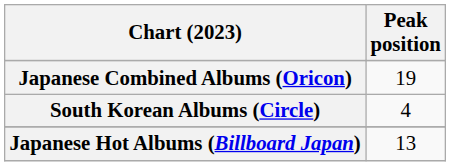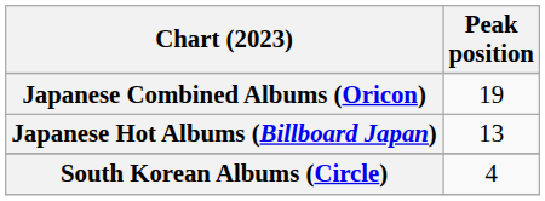rows swapped: Japanese Hot Albums (Billboard Japan) <-> South Korean Albums (Circle)
